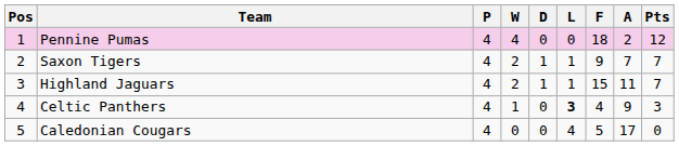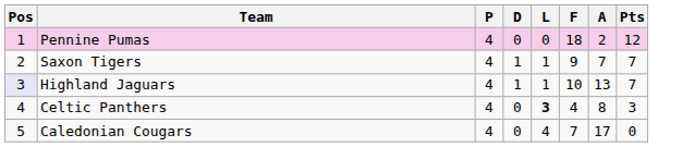- column: W | 4 | 2 | 2 | 1 | 0
Highland Jaguars | Pos: no background -> lavender background
Highland Jaguars | F: 15 -> 10
Highland Jaguars | A: 11 -> 13
Celtic Panthers | A: 9 -> 8
Caledonian Cougars | F: 5 -> 7
